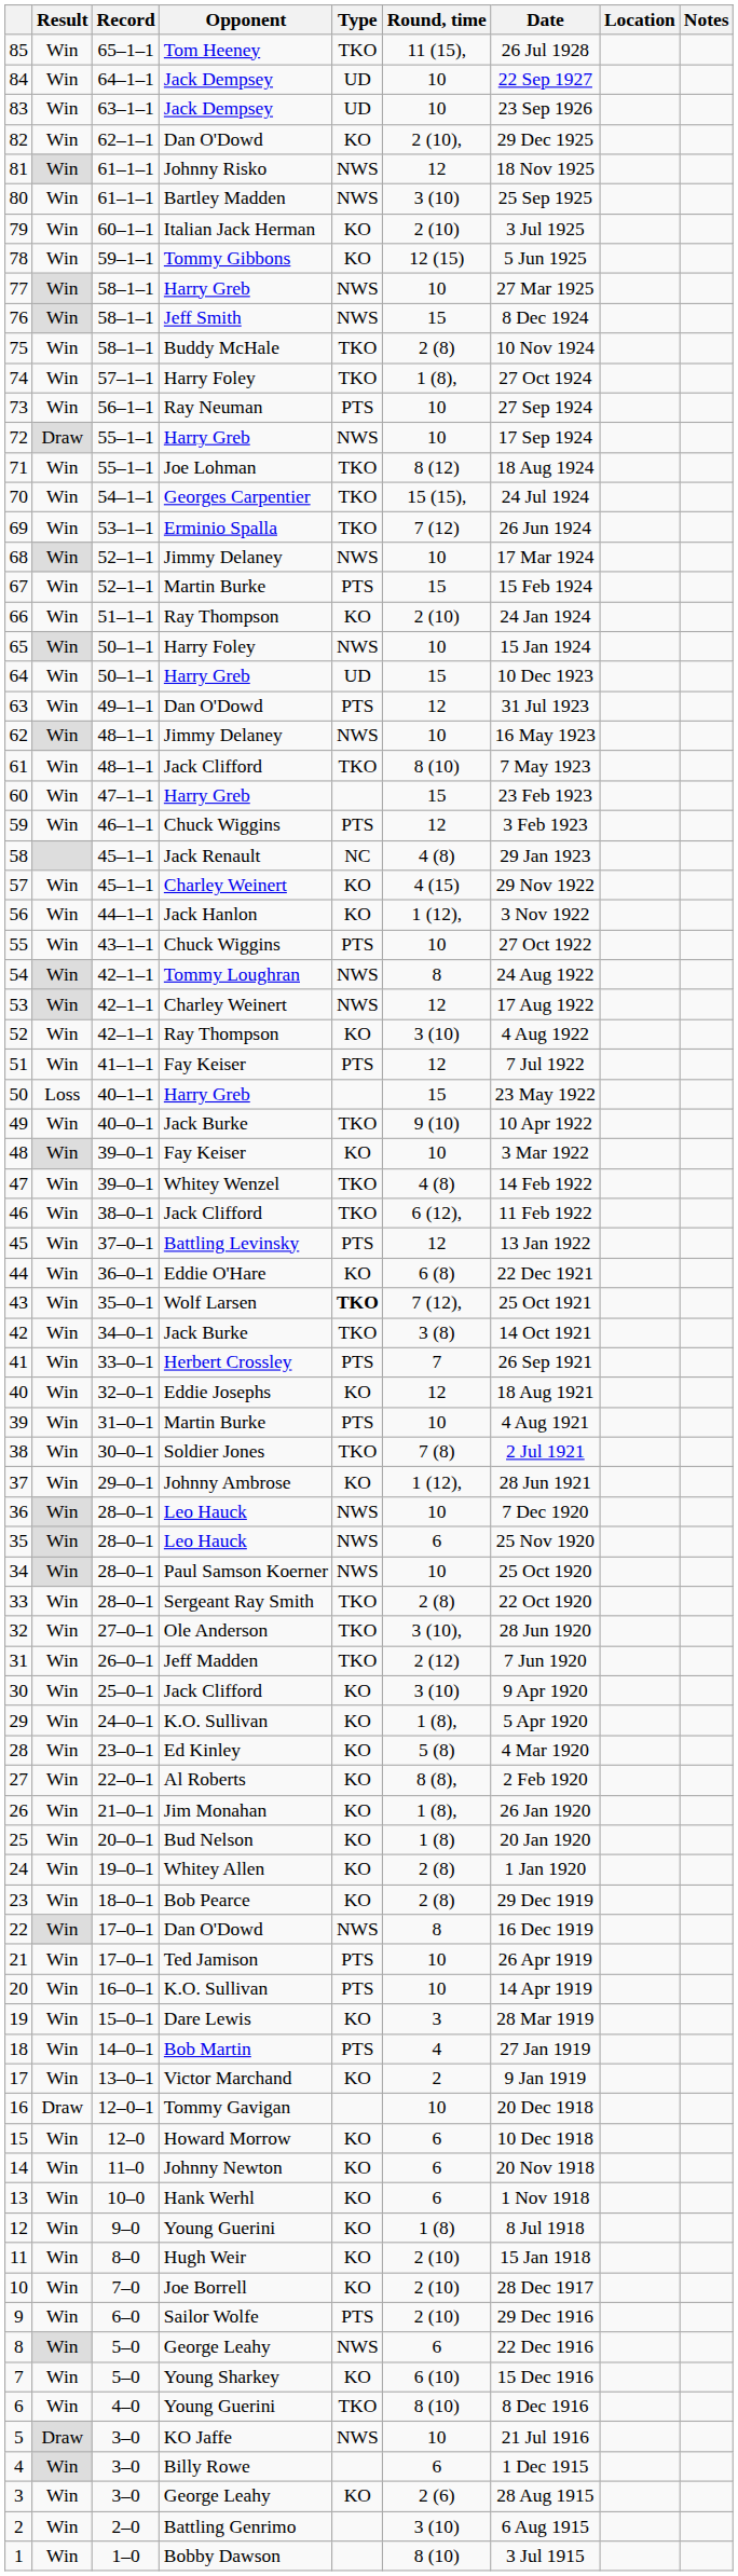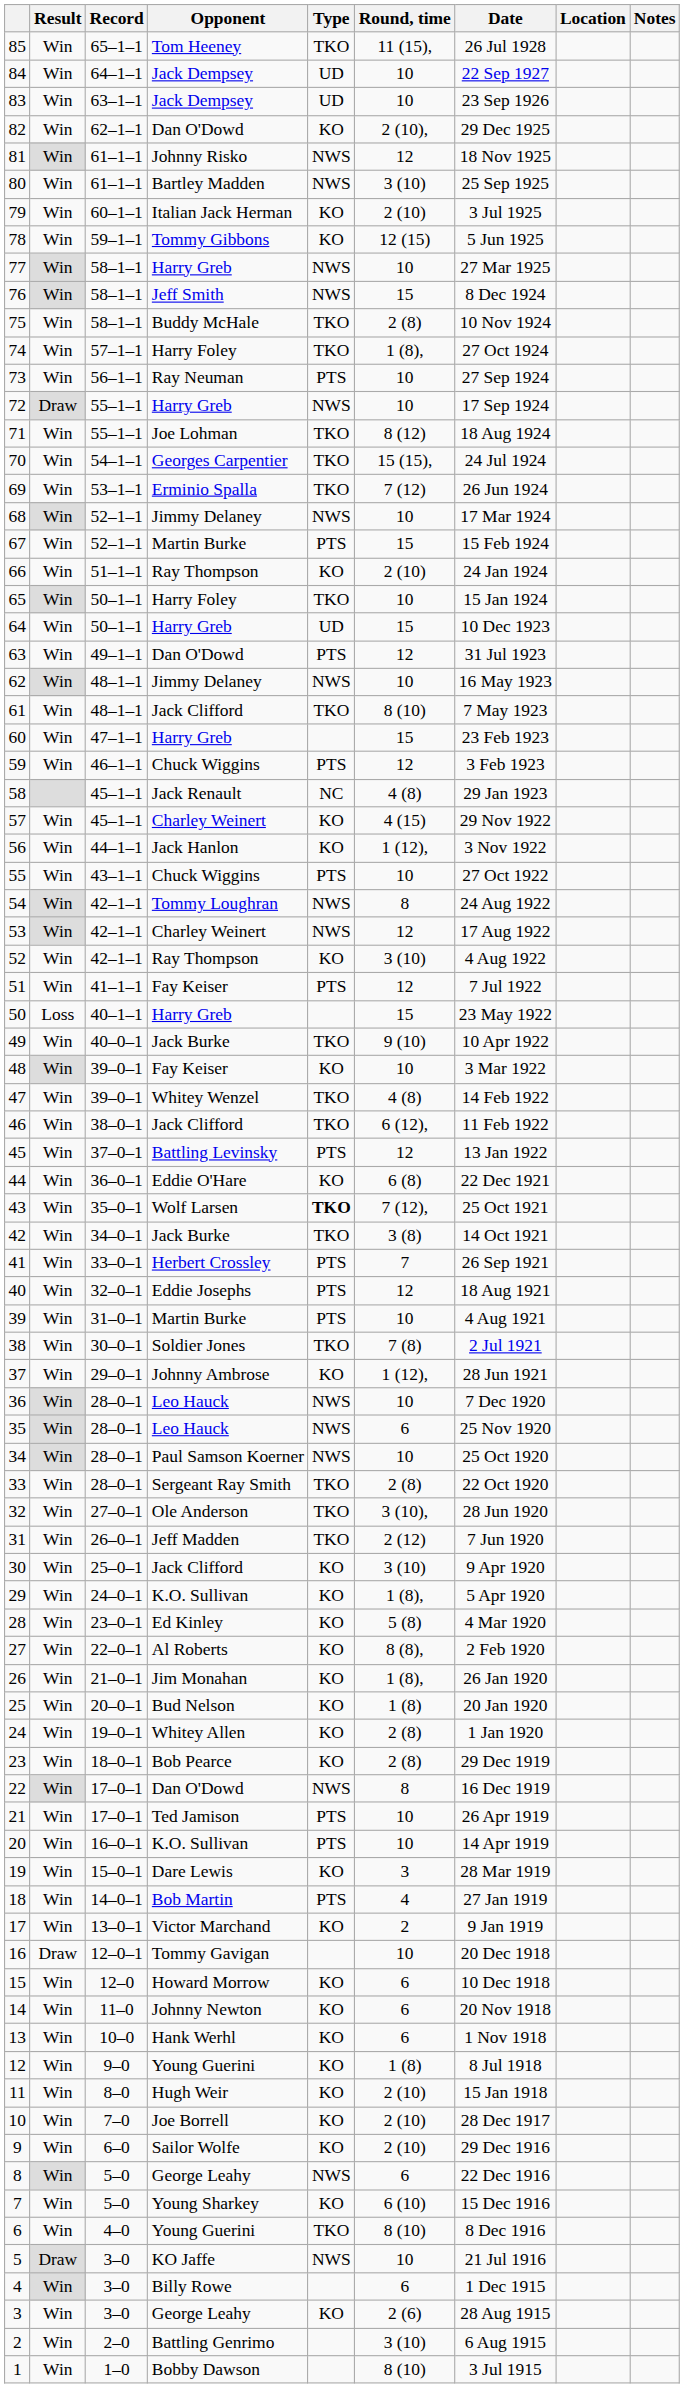65 | Type: NWS -> TKO
40 | Type: KO -> PTS
9 | Type: PTS -> KO
